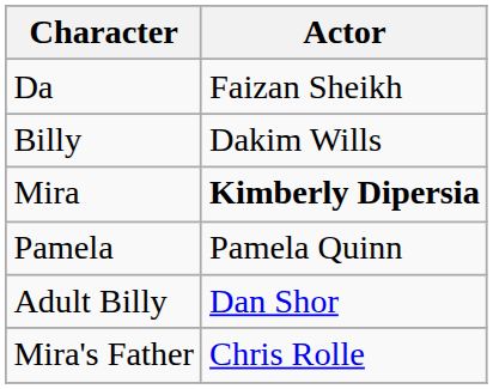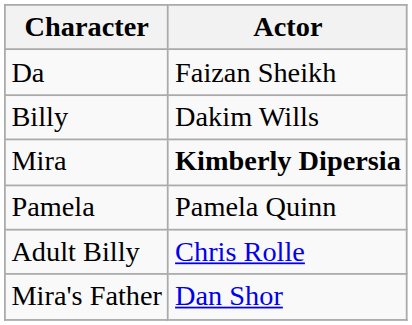Adult Billy | Actor: Dan Shor -> Chris Rolle
Mira's Father | Actor: Chris Rolle -> Dan Shor
